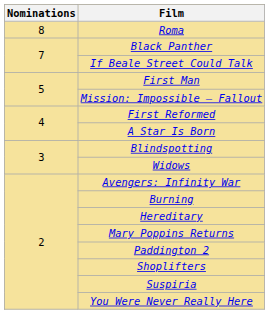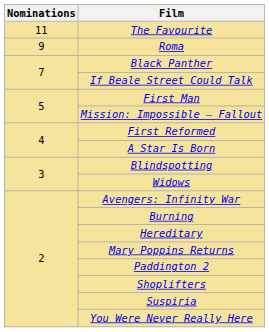+ row: 11 | The Favourite
Roma | Nominations: 8 -> 9
